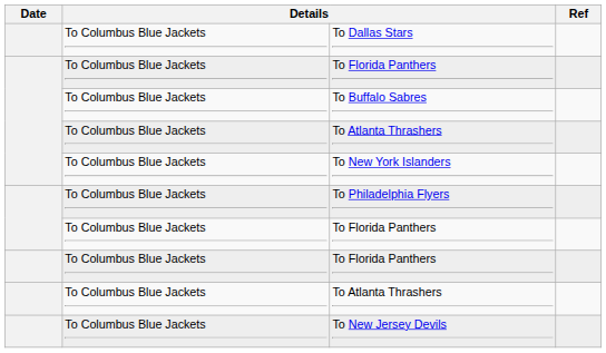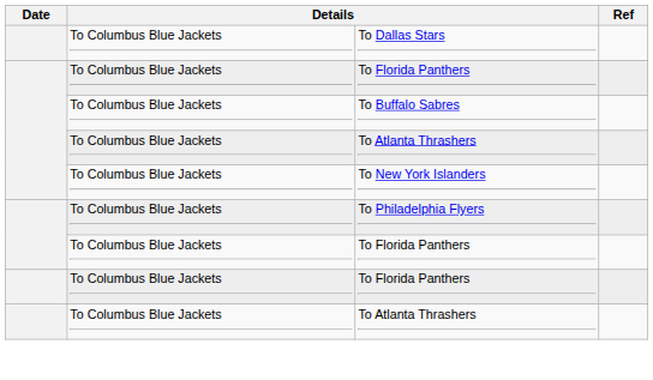- row: To Columbus Blue Jackets | To New Jersey Devils
